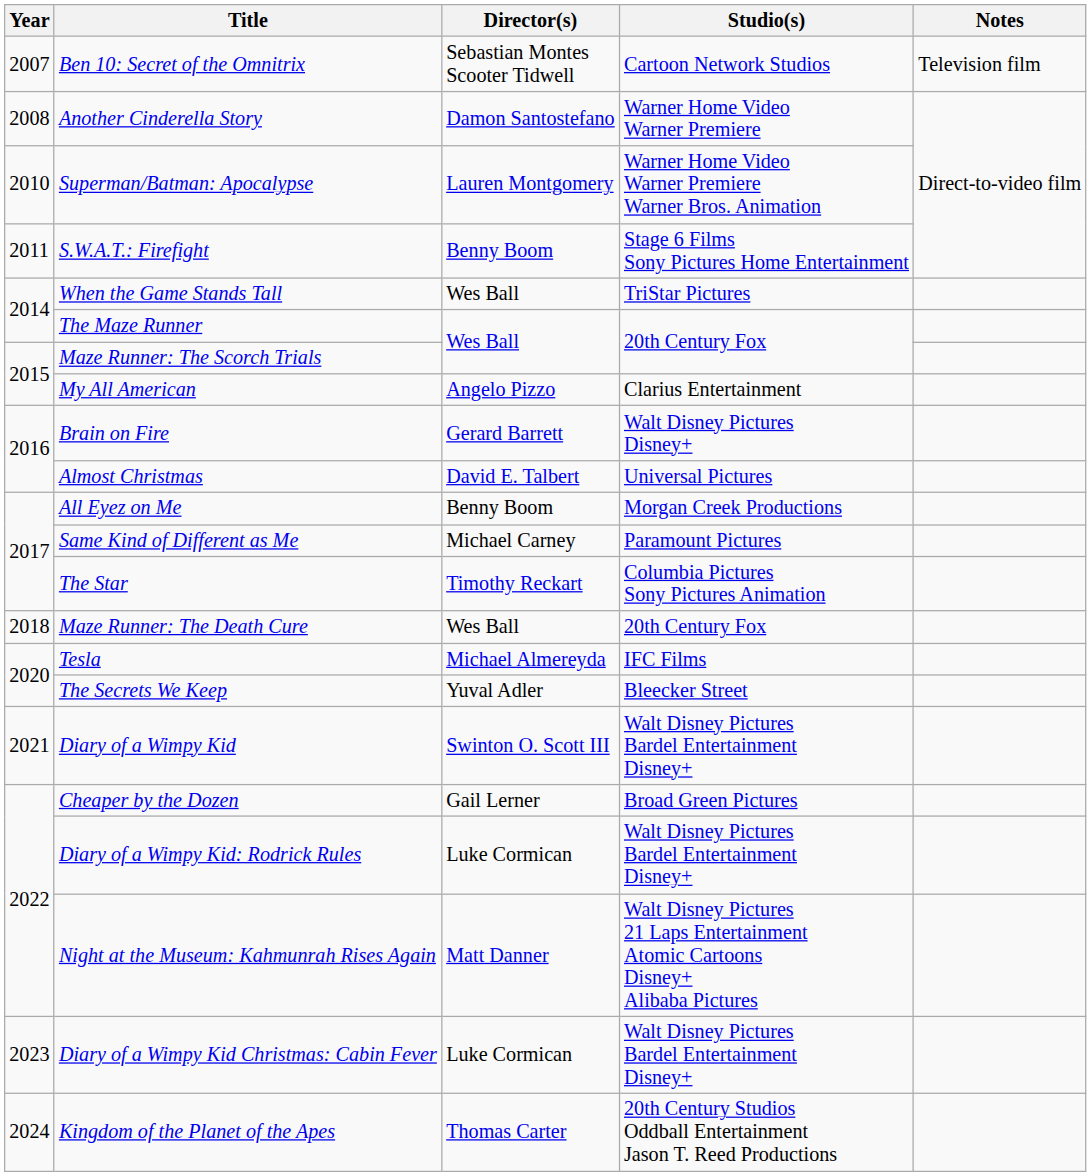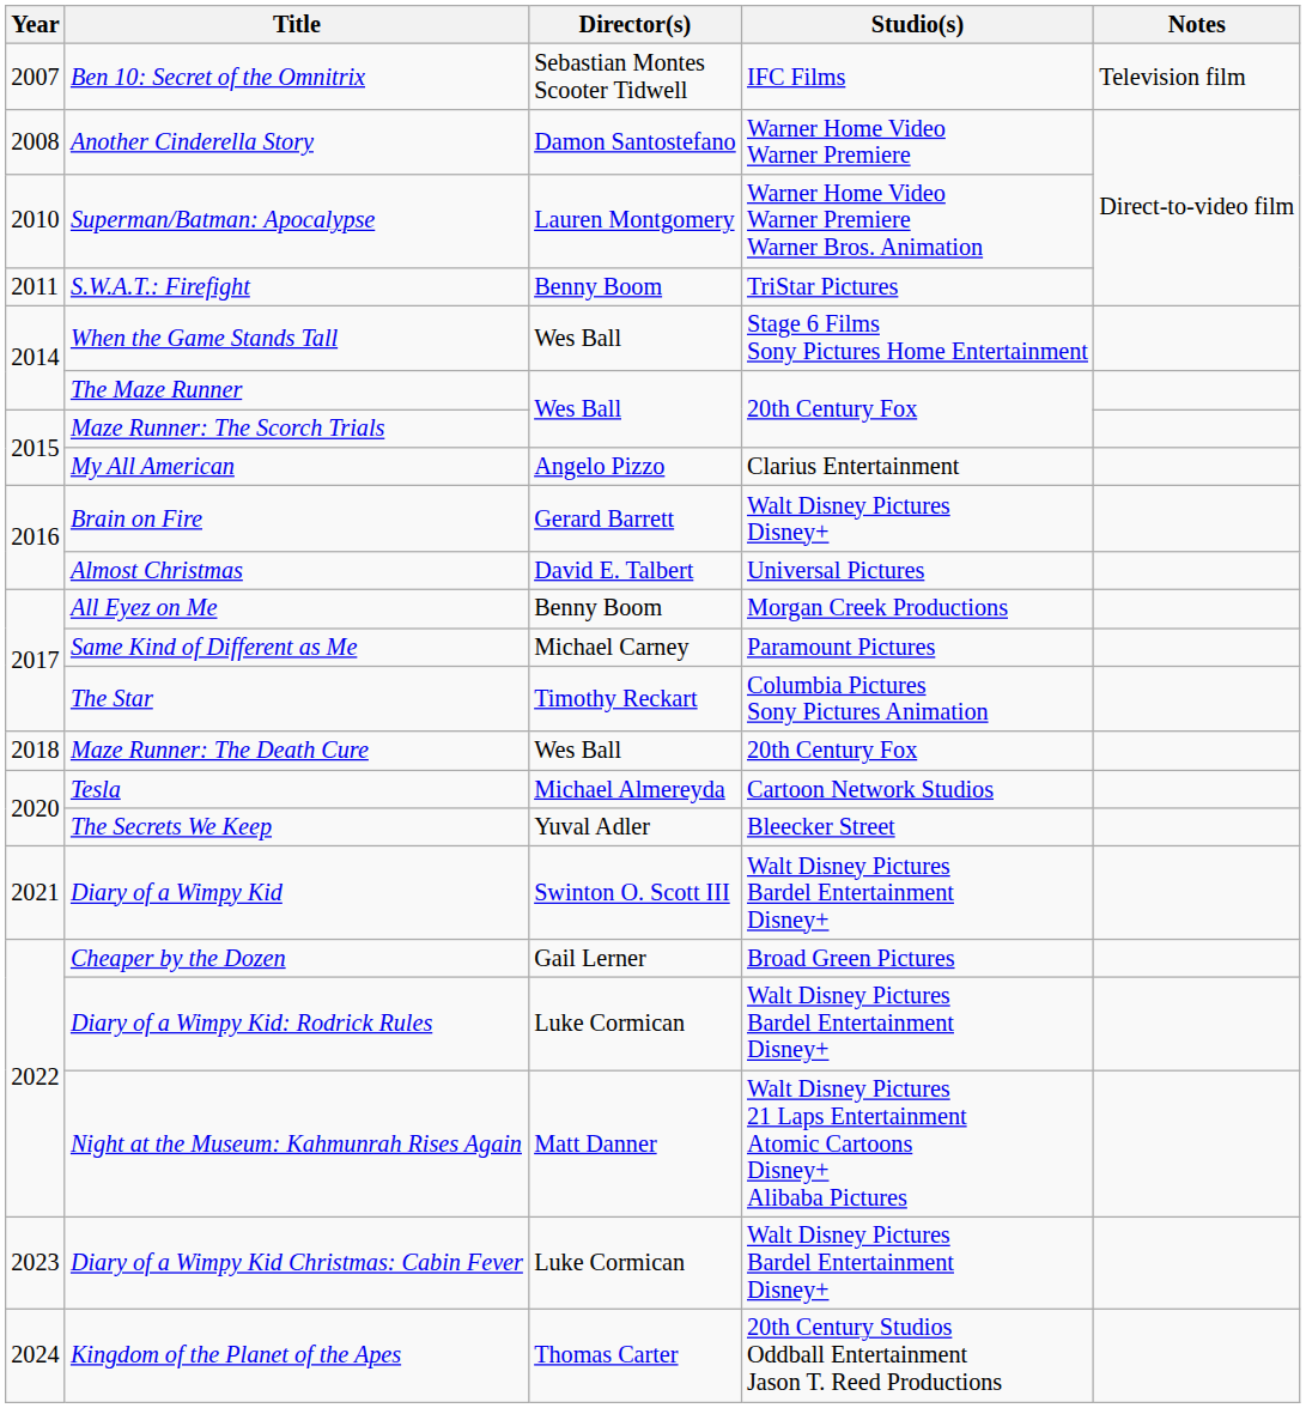Ben 10: Secret of the Omnitrix | Studio(s): Cartoon Network Studios -> IFC Films
S.W.A.T.: Firefight | Studio(s): Stage 6 Films Sony Pictures Home Entertainment -> TriStar Pictures
When the Game Stands Tall | Studio(s): TriStar Pictures -> Stage 6 Films Sony Pictures Home Entertainment
Tesla | Studio(s): IFC Films -> Cartoon Network Studios
